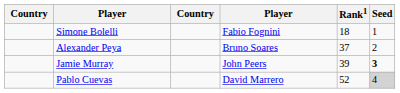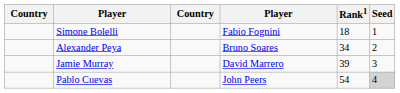Alexander Peya | Rank1: 37 -> 34
Jamie Murray | column 4: John Peers -> David Marrero
Jamie Murray | Seed: bold -> normal
Pablo Cuevas | column 4: David Marrero -> John Peers
Pablo Cuevas | Rank1: 52 -> 54
